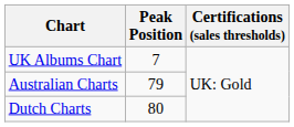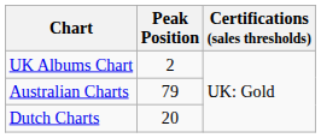UK Albums Chart | Peak Position: 7 -> 2
Dutch Charts | Peak Position: 80 -> 20
